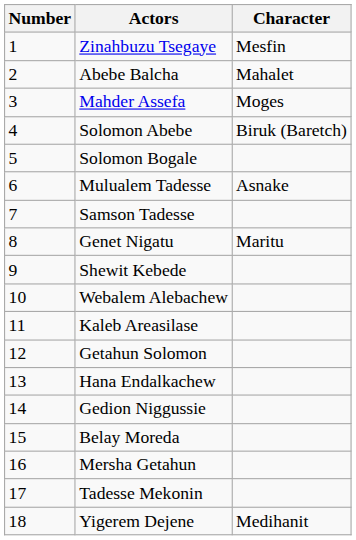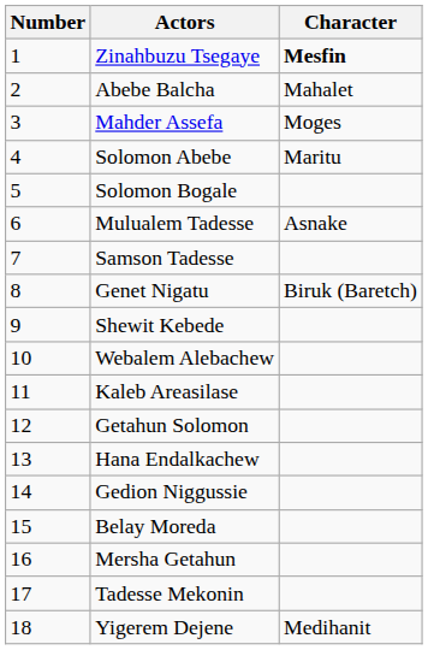Zinahbuzu Tsegaye | Character: normal -> bold
Solomon Abebe | Character: Biruk (Baretch) -> Maritu
Genet Nigatu | Character: Maritu -> Biruk (Baretch)
